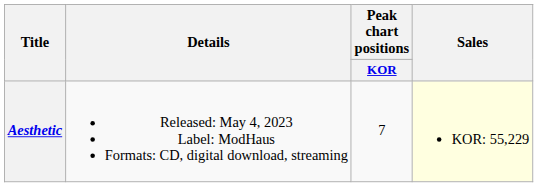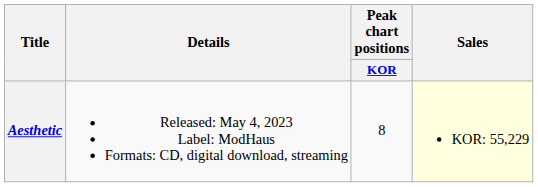Aesthetic | Peak chart positions / KOR: 7 -> 8
